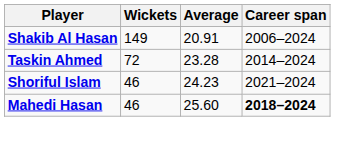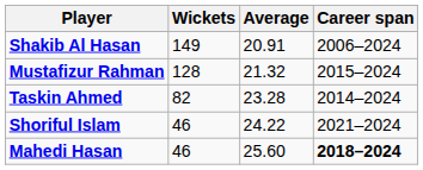+ row: Mustafizur Rahman | 128 | 21.32 | 2015–2024
Taskin Ahmed | Wickets: 72 -> 82
Shoriful Islam | Average: 24.23 -> 24.22
